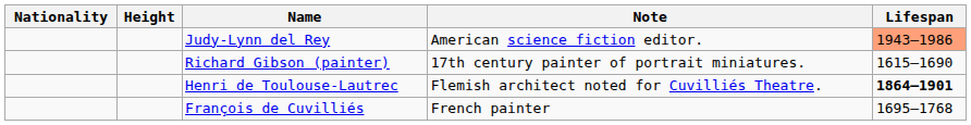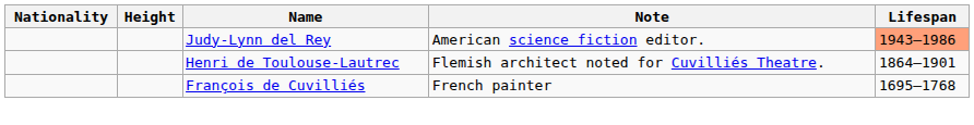- row: Richard Gibson (painter) | 17th century painter of portrait miniatures. | 1615–1690
Henri de Toulouse-Lautrec | Lifespan: bold -> normal
